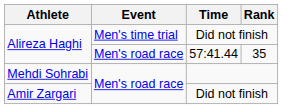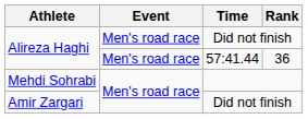Alireza Haghi / Did not finish | Event: Men's time trial -> Men's road race
Alireza Haghi / 57:41.44 | Rank: 35 -> 36
